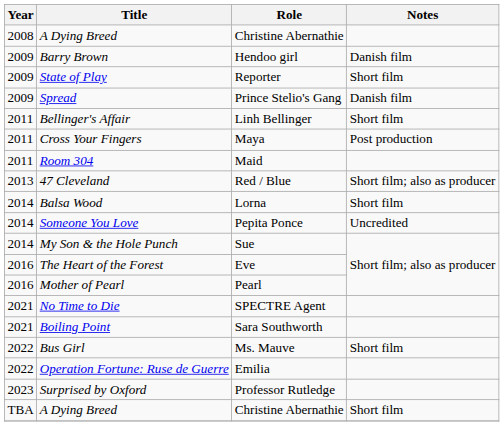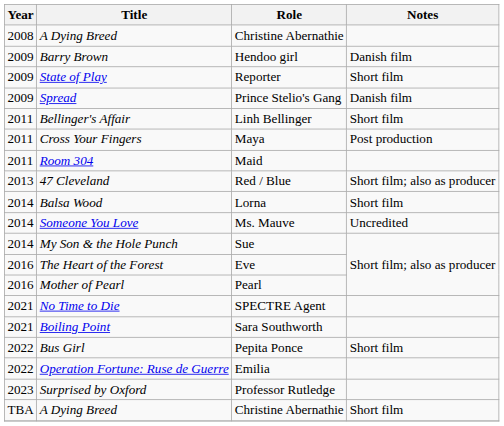Someone You Love | Role: Pepita Ponce -> Ms. Mauve
Bus Girl | Role: Ms. Mauve -> Pepita Ponce
